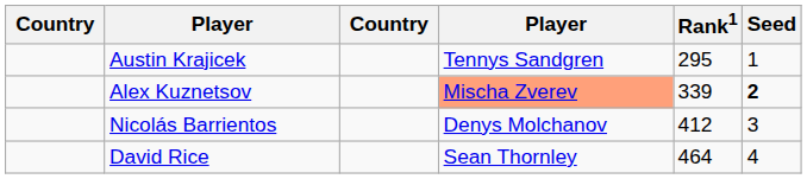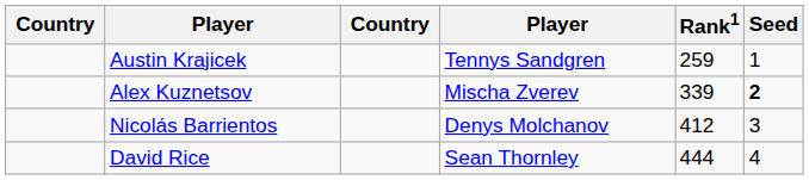Austin Krajicek | Rank1: 295 -> 259
Alex Kuznetsov | column 4: lightsalmon background -> no background
David Rice | Rank1: 464 -> 444
